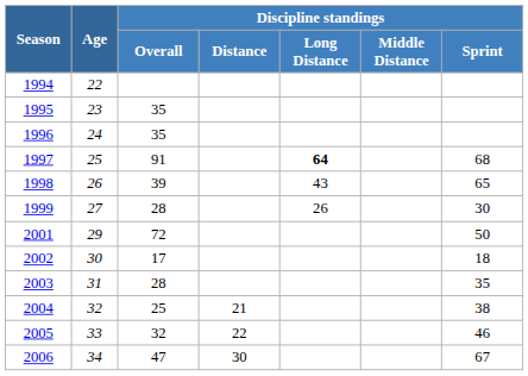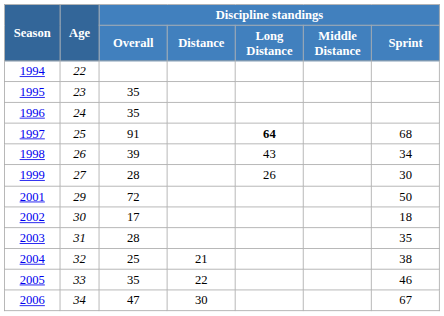1998 | Discipline standings / Sprint: 65 -> 34
2005 | Discipline standings / Overall: 32 -> 35
